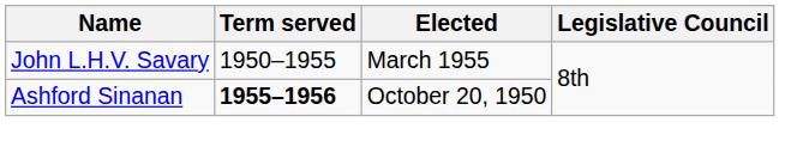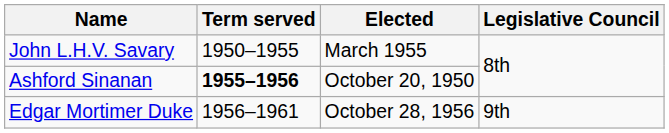+ row: Edgar Mortimer Duke | 1956–1961 | October 28, 1956 | 9th
